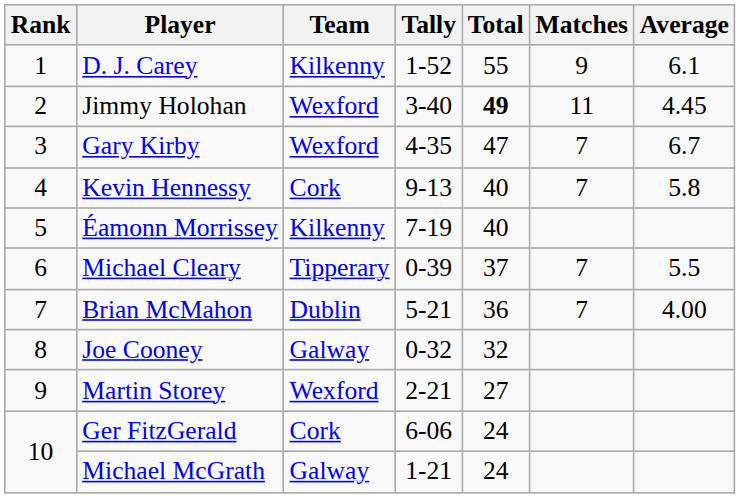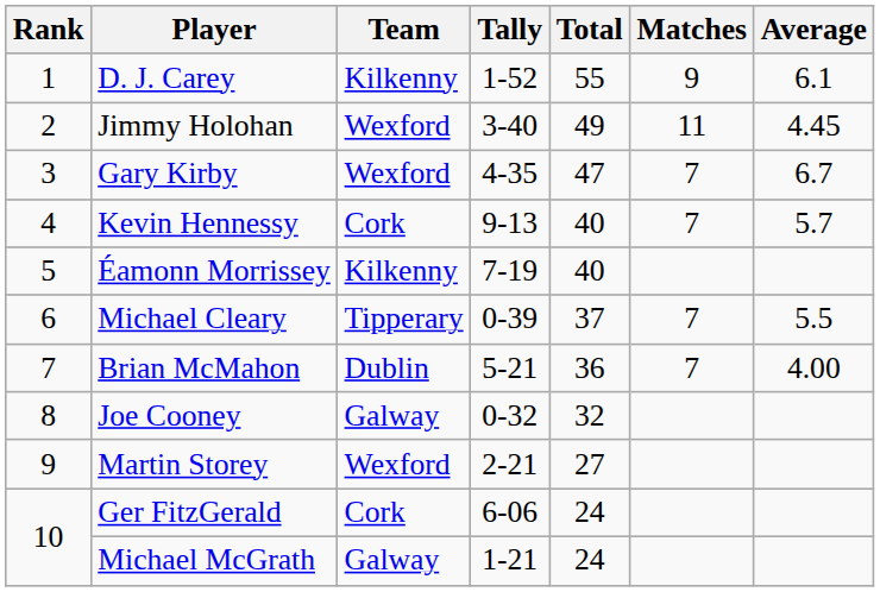Jimmy Holohan | Total: bold -> normal
Kevin Hennessy | Average: 5.8 -> 5.7
